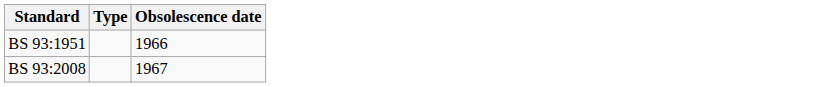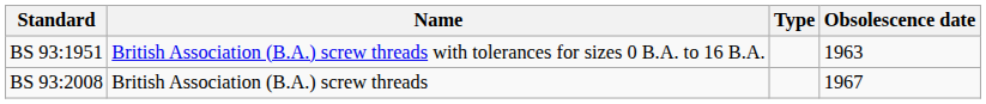+ column: Name | British Association (B.A.) screw threads with tolerances for sizes 0 B.A. to 16 B.A. | British Association (B.A.) screw threads
BS 93:1951 | Obsolescence date: 1966 -> 1963
